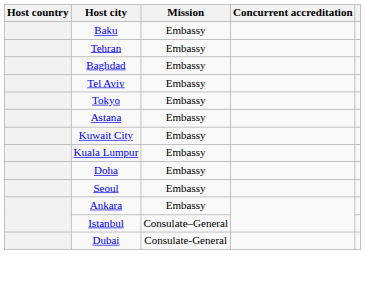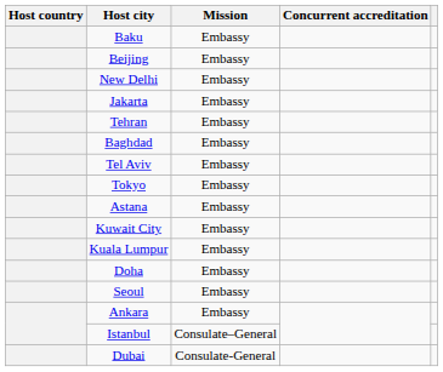+ row: Beijing | Embassy
+ row: New Delhi | Embassy
+ row: Jakarta | Embassy
